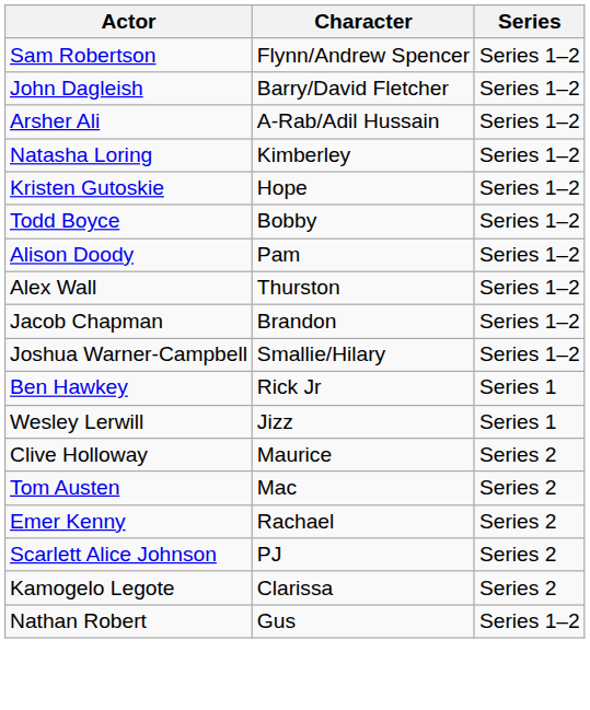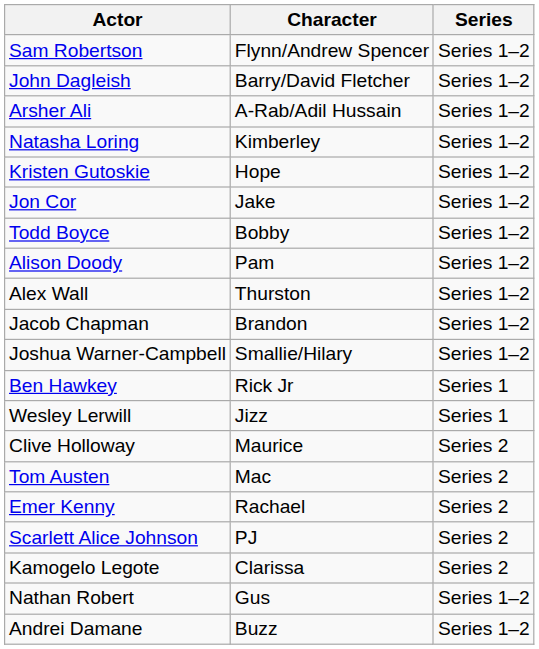+ row: Jon Cor | Jake | Series 1–2
+ row: Andrei Damane | Buzz | Series 1–2
